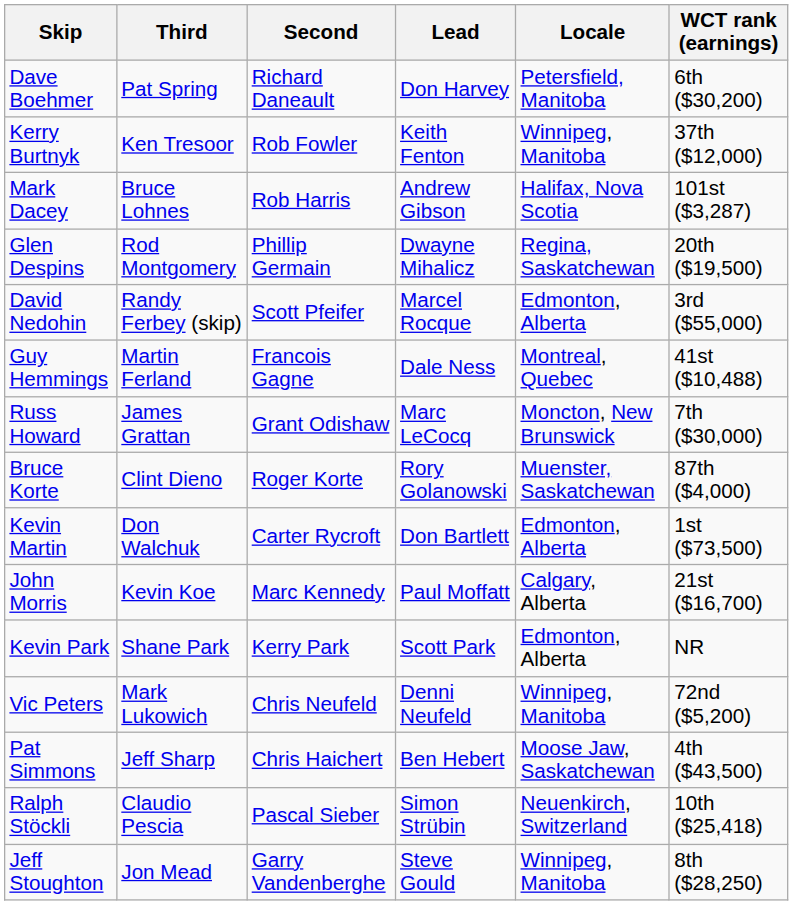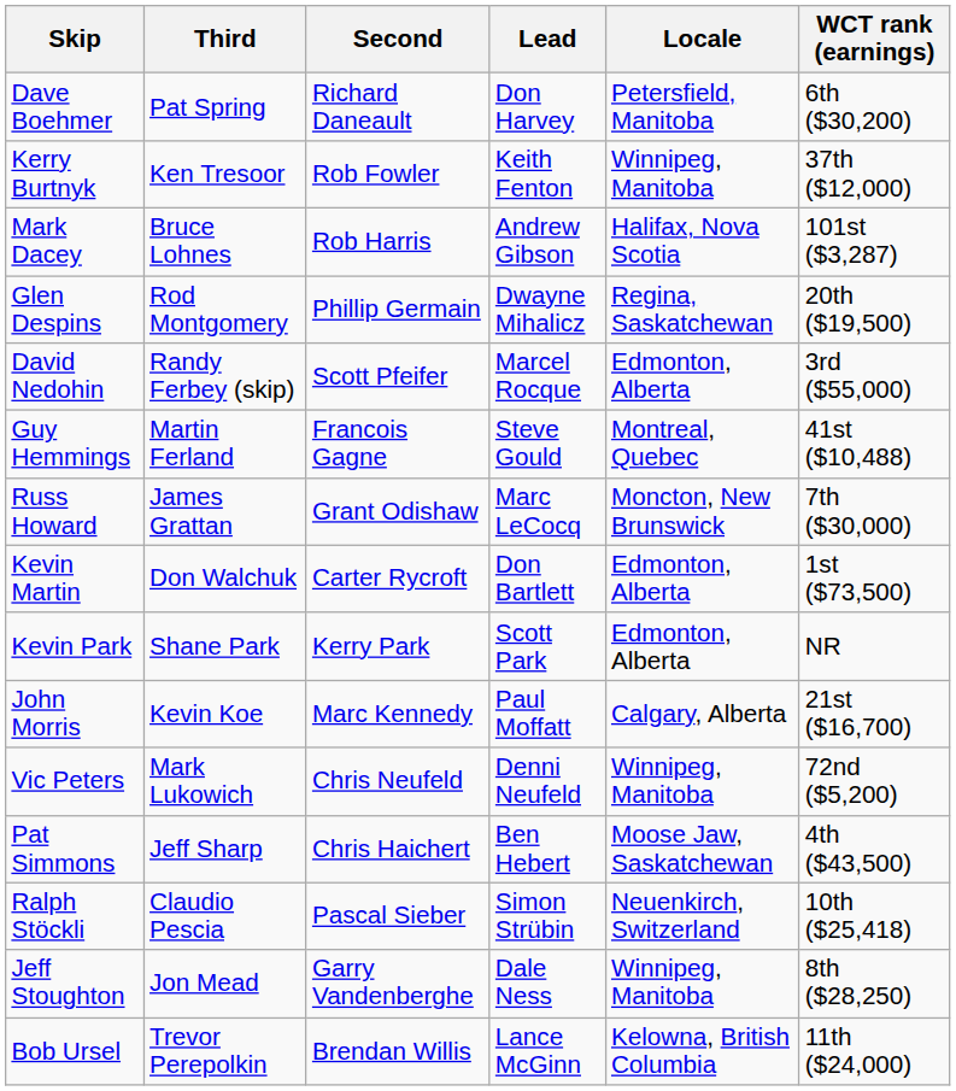Guy Hemmings | Lead: Dale Ness -> Steve Gould
- row: Bruce Korte | Clint Dieno | Roger Korte | Rory Golanowski | Muenster, Saskatchewan | 87th ($4,000)
rows swapped: John Morris <-> Kevin Park
Jeff Stoughton | Lead: Steve Gould -> Dale Ness
+ row: Bob Ursel | Trevor Perepolkin | Brendan Willis | Lance McGinn | Kelowna, British Columbia | 11th ($24,000)
